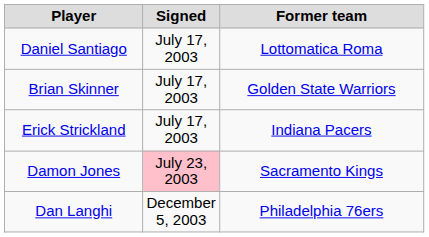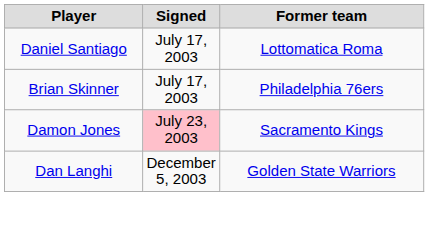Brian Skinner | Former team: Golden State Warriors -> Philadelphia 76ers
- row: Erick Strickland | July 17, 2003 | Indiana Pacers
Dan Langhi | Former team: Philadelphia 76ers -> Golden State Warriors
